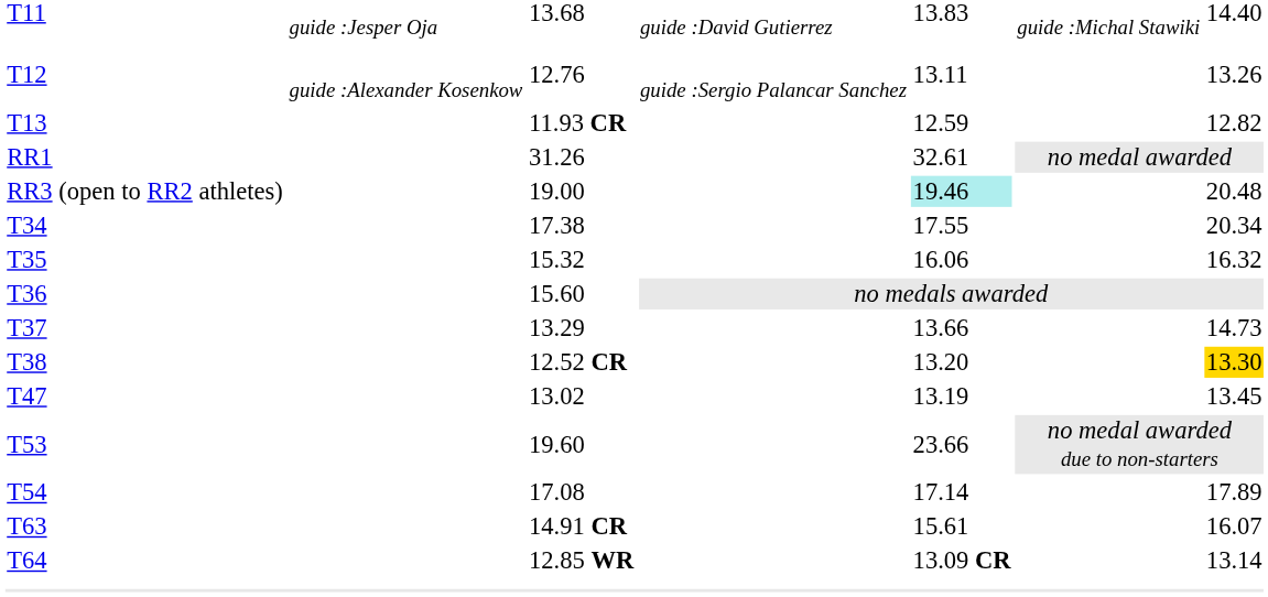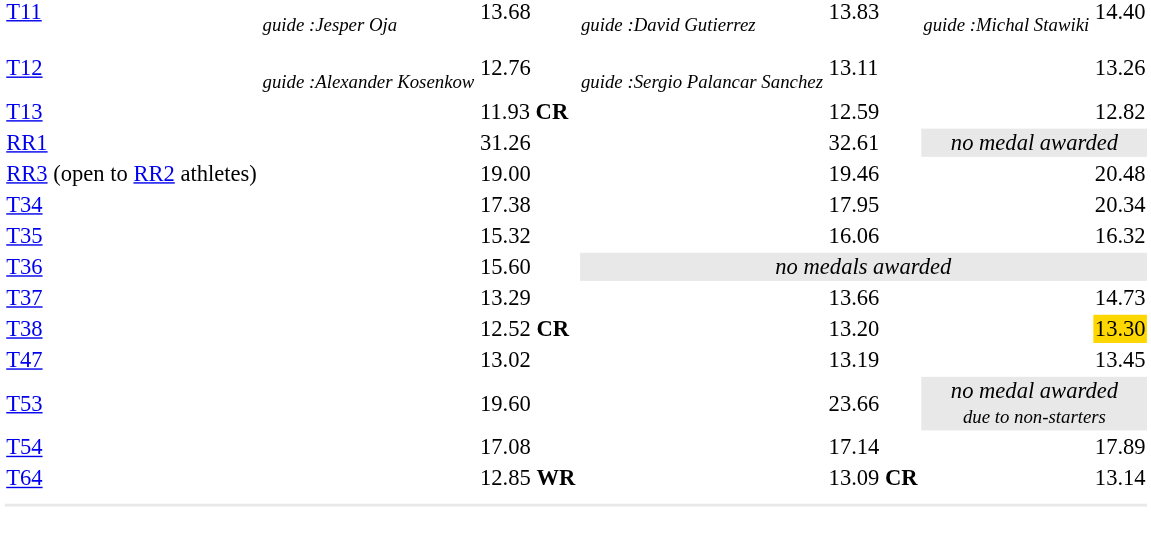RR3 (open to RR2 athletes) | column 5: paleturquoise background -> no background
T34 | column 5: 17.55 -> 17.95
- row: T63 | 14.91 CR | 15.61 | 16.07
